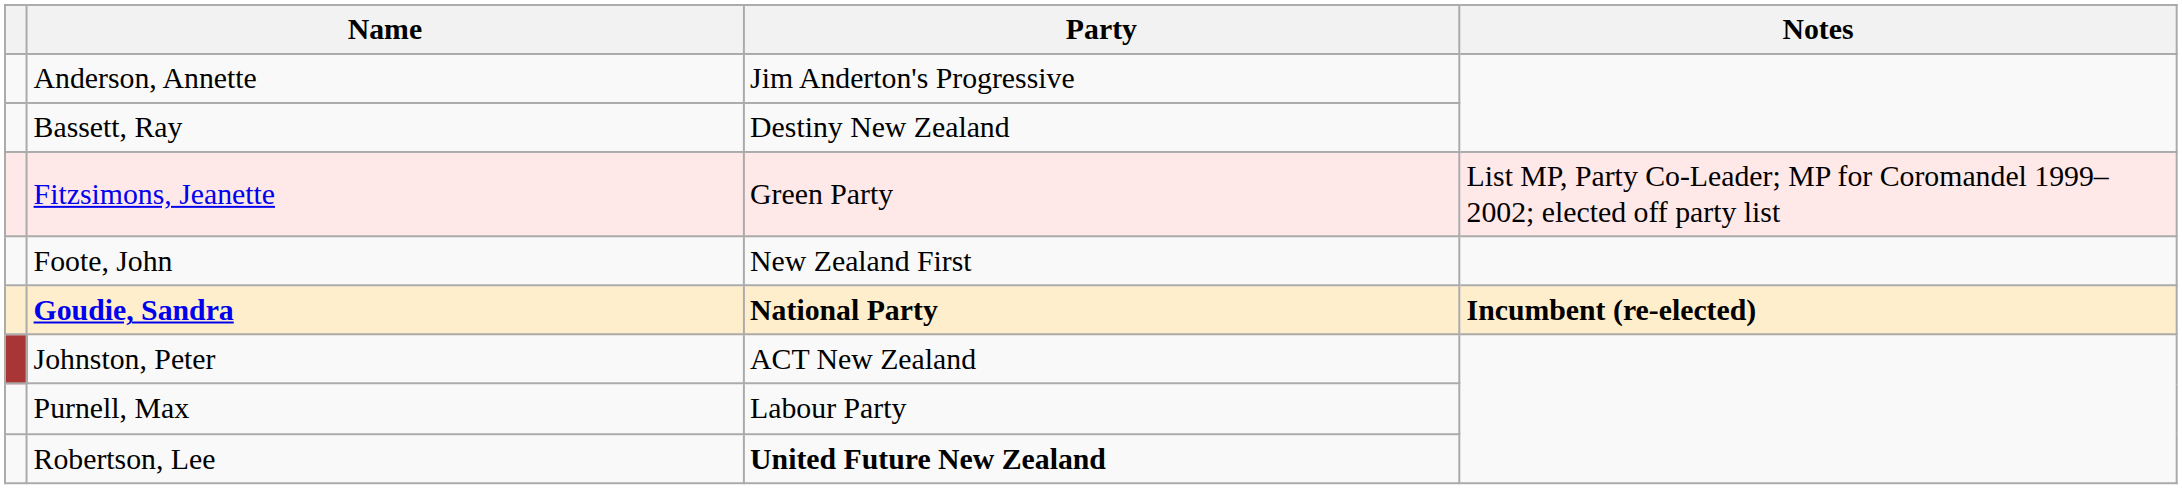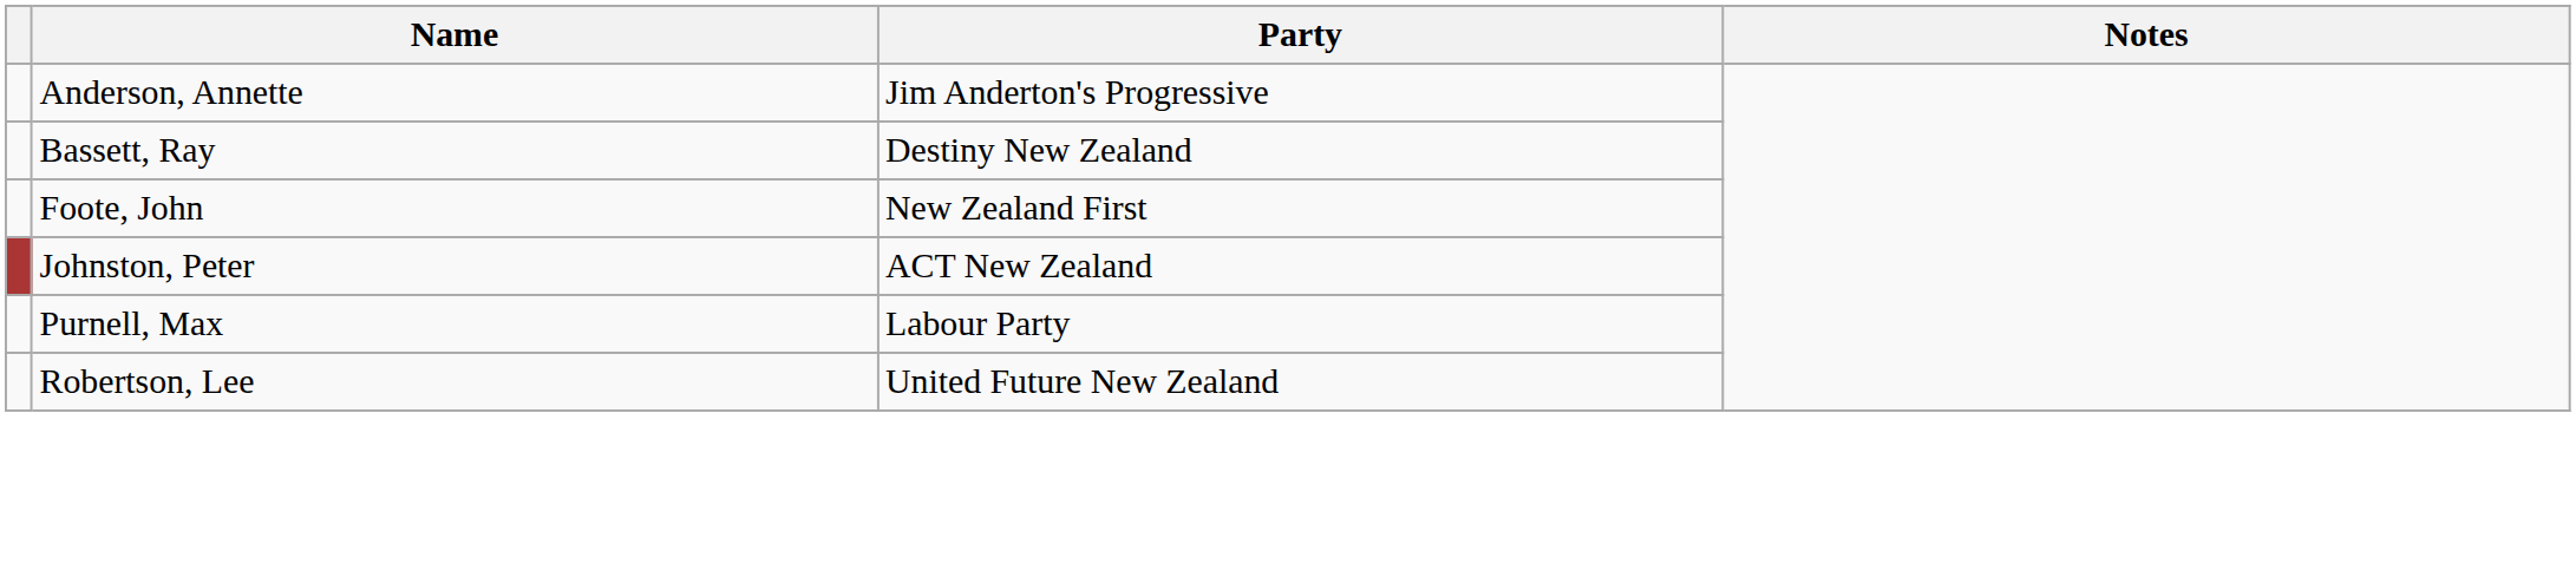- row: Fitzsimons, Jeanette | Green Party | List MP, Party Co-Leader; MP for Coromandel 1999–2002; elected off party list
- row: Goudie, Sandra | National Party | Incumbent (re-elected)
Robertson, Lee | Party: bold -> normal
